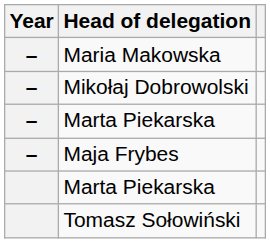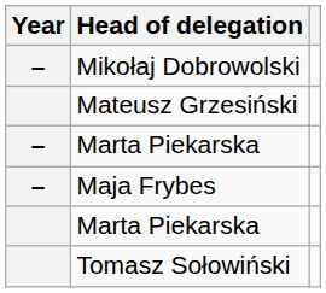- row: – | Maria Makowska
+ row: Mateusz Grzesiński
